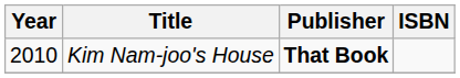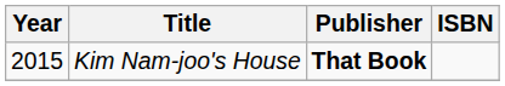Kim Nam-joo's House | Year: 2010 -> 2015
